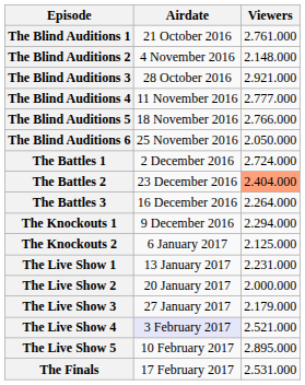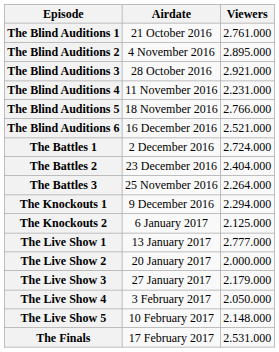The Blind Auditions 2 | Viewers: 2.148.000 -> 2.895.000
The Blind Auditions 4 | Viewers: 2.777.000 -> 2.231.000
The Blind Auditions 6 | Airdate: 25 November 2016 -> 16 December 2016
The Blind Auditions 6 | Viewers: 2.050.000 -> 2.521.000
The Battles 2 | Viewers: lightsalmon background -> no background
The Battles 3 | Airdate: 16 December 2016 -> 25 November 2016
The Live Show 1 | Viewers: 2.231.000 -> 2.777.000
The Live Show 4 | Airdate: lavender background -> no background
The Live Show 4 | Viewers: 2.521.000 -> 2.050.000
The Live Show 5 | Viewers: 2.895.000 -> 2.148.000
